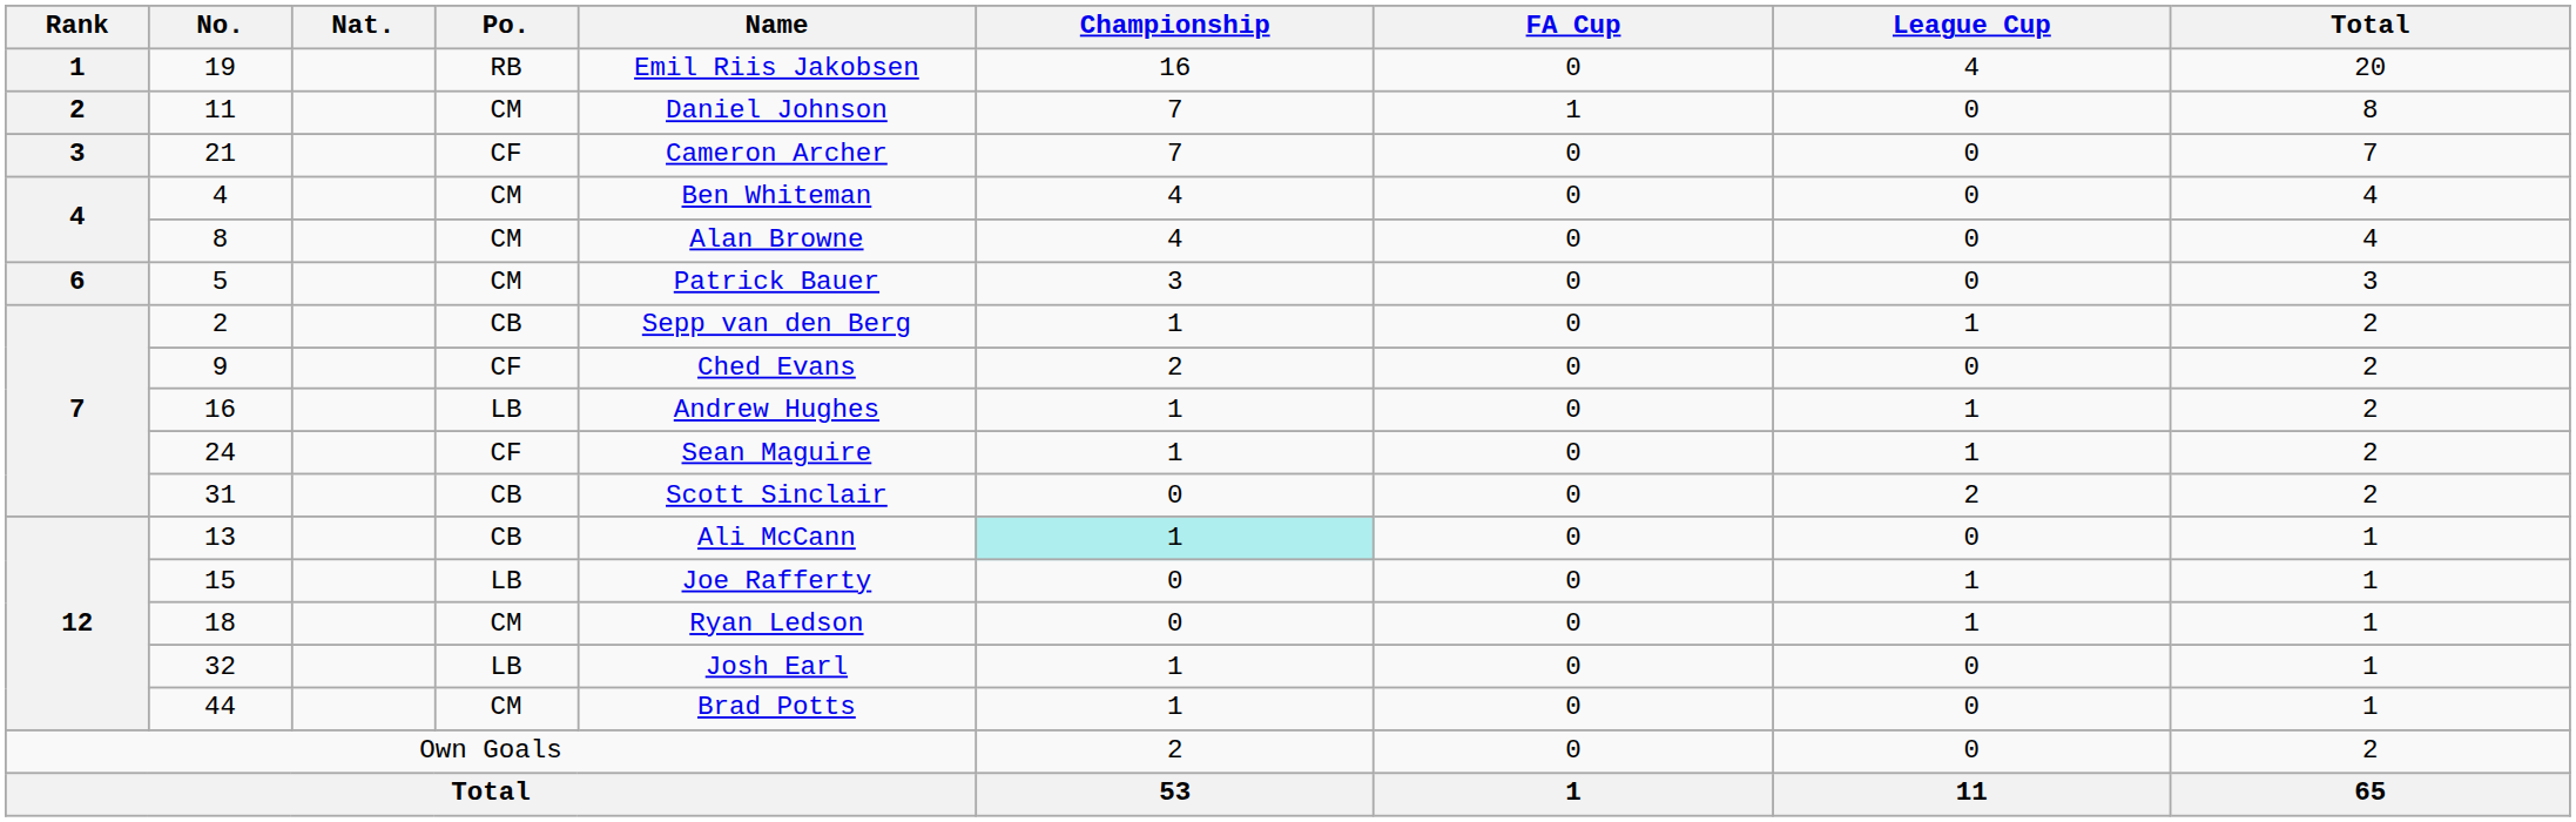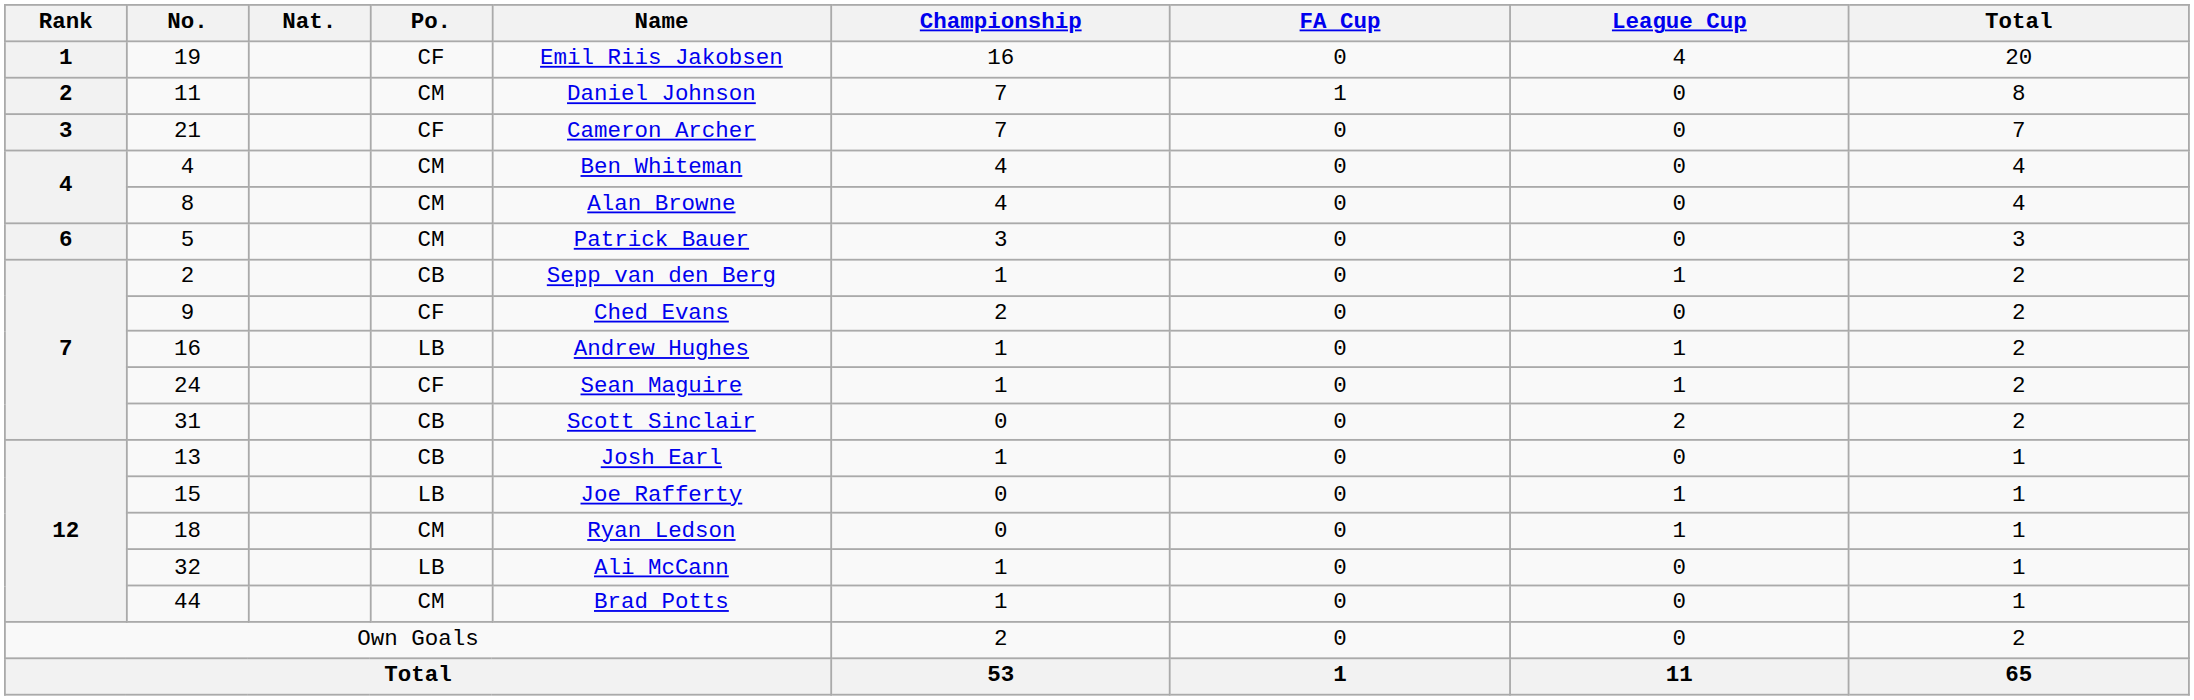19 | Po.: RB -> CF
13 | Name: Ali McCann -> Josh Earl
13 | Championship: paleturquoise background -> no background
32 | Name: Josh Earl -> Ali McCann
